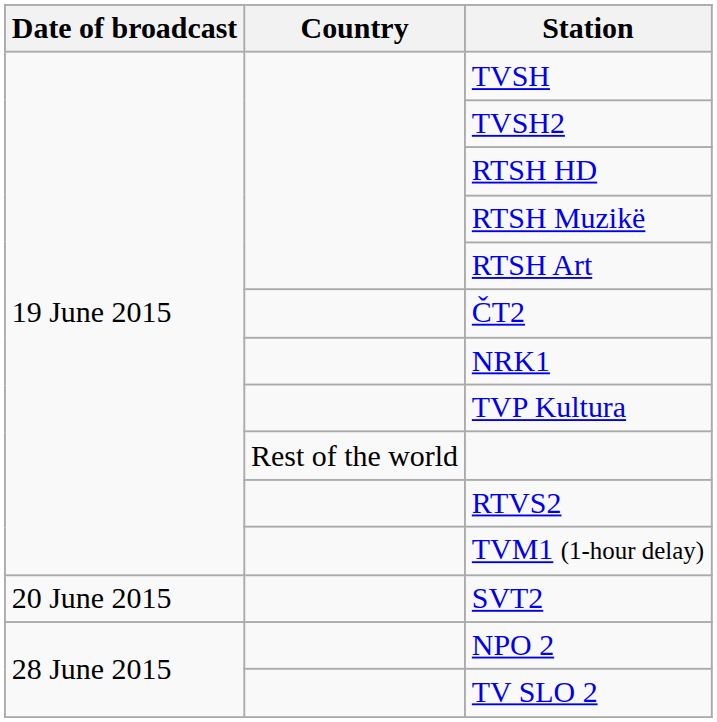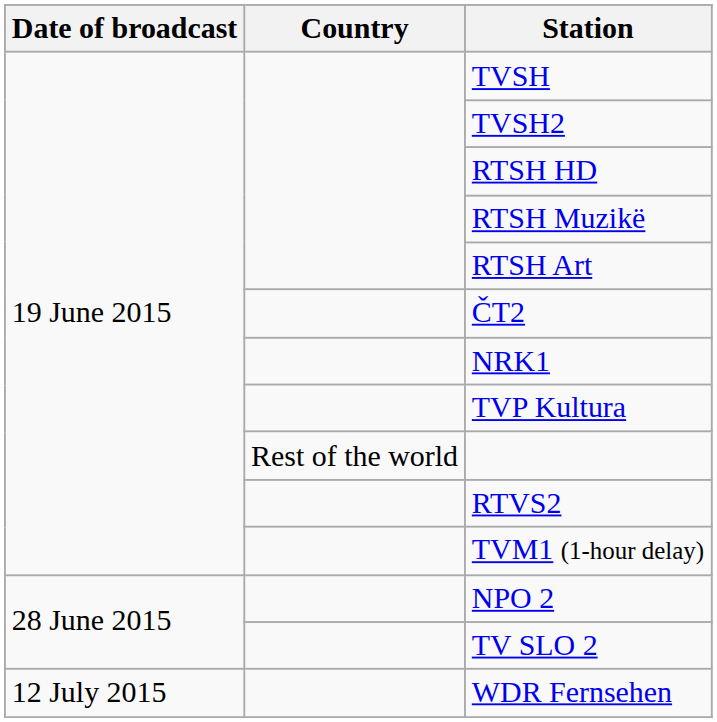- row: 20 June 2015 | SVT2
+ row: 12 July 2015 | WDR Fernsehen
